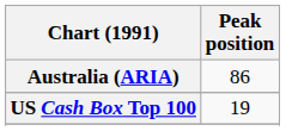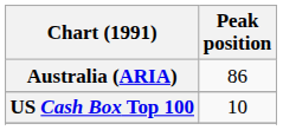US Cash Box Top 100 | Peak position: 19 -> 10
